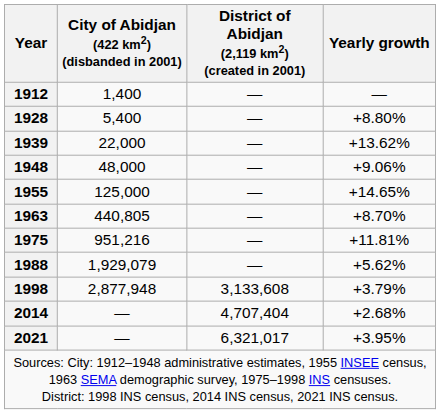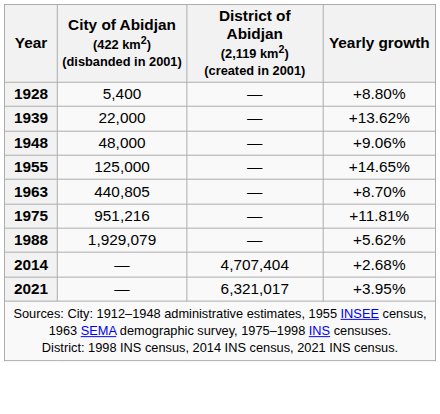- row: 1912 | 1,400 | — | —
- row: 1998 | 2,877,948 | 3,133,608 | +3.79%
